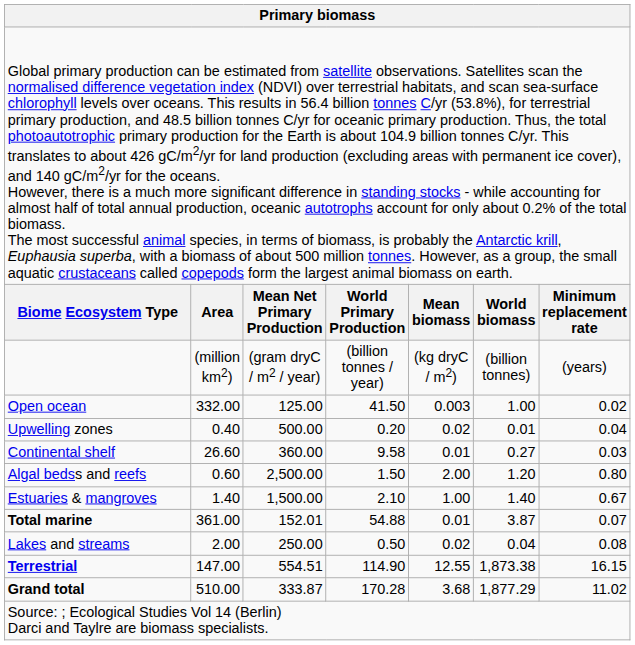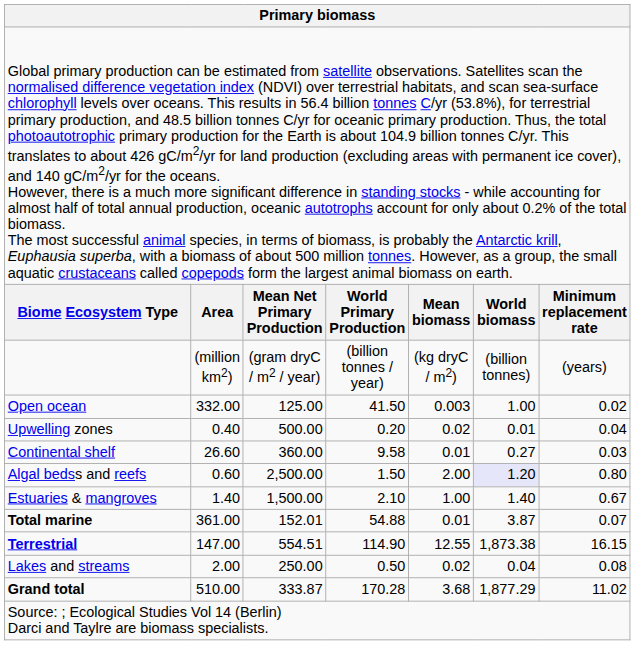Algal bedss and reefs | column 6: no background -> lavender background
rows swapped: Lakes and streams <-> Terrestrial
